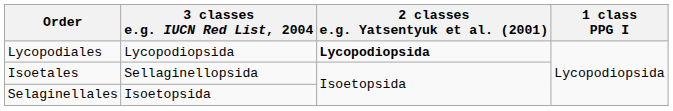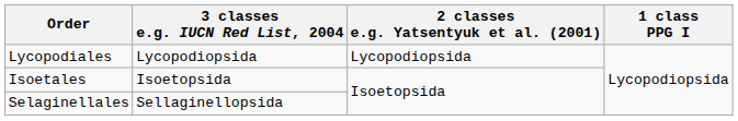Lycopodiales | 2 classes e.g. Yatsentyuk et al. (2001): bold -> normal
Isoetales | 3 classes e.g. IUCN Red List, 2004: Sellaginellopsida -> Isoetopsida
Selaginellales | 3 classes e.g. IUCN Red List, 2004: Isoetopsida -> Sellaginellopsida
